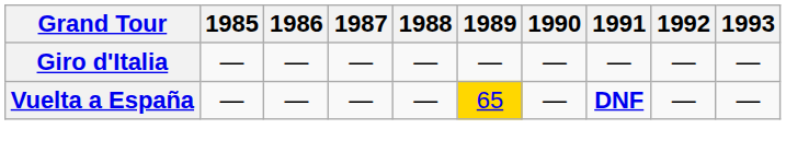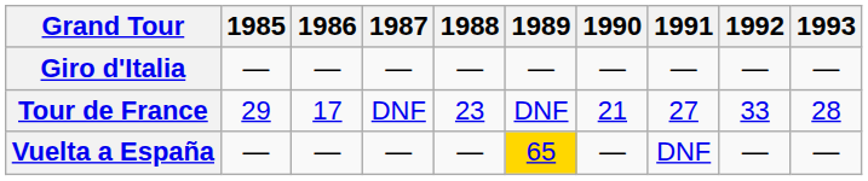+ row: Tour de France | 29 | 17 | DNF | 23 | DNF | 21 | 27 | 33 | 28
Vuelta a España | 1991: bold -> normal
